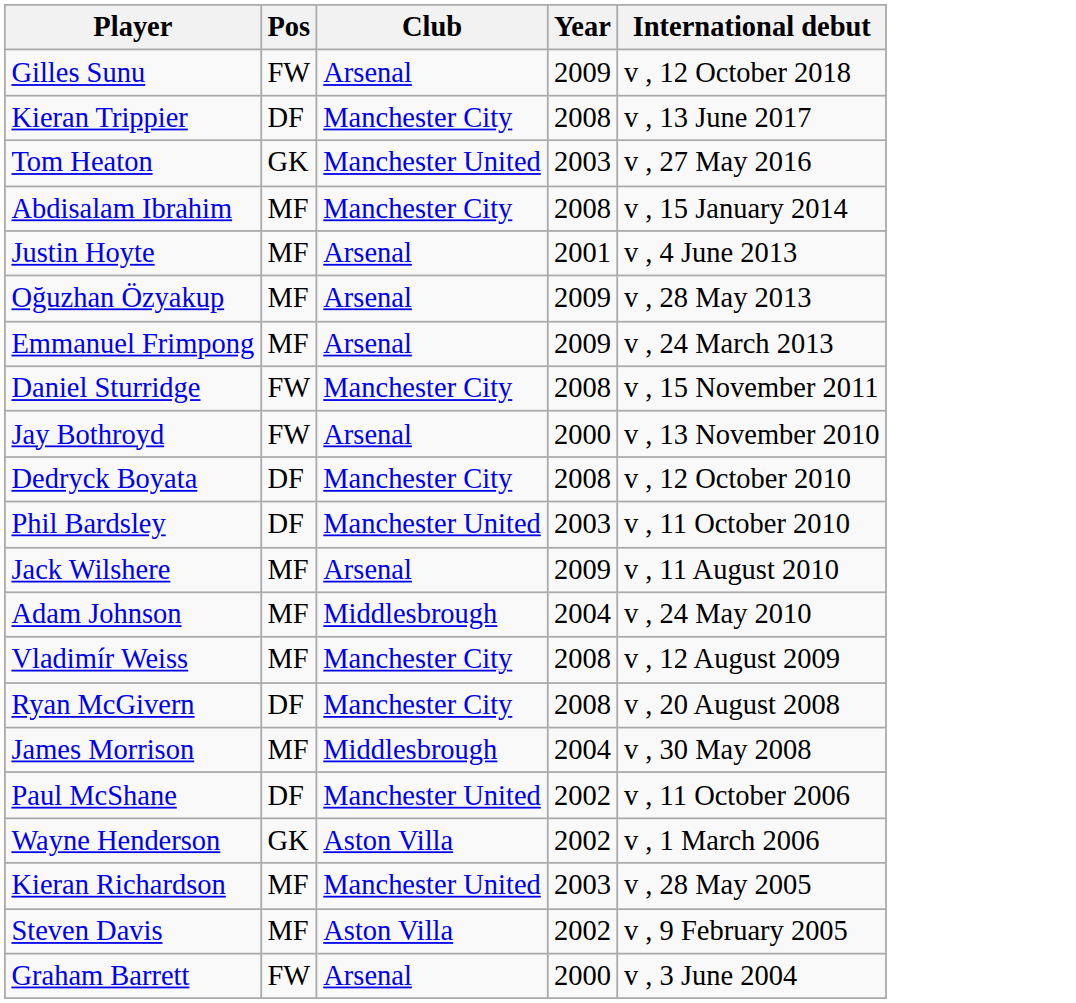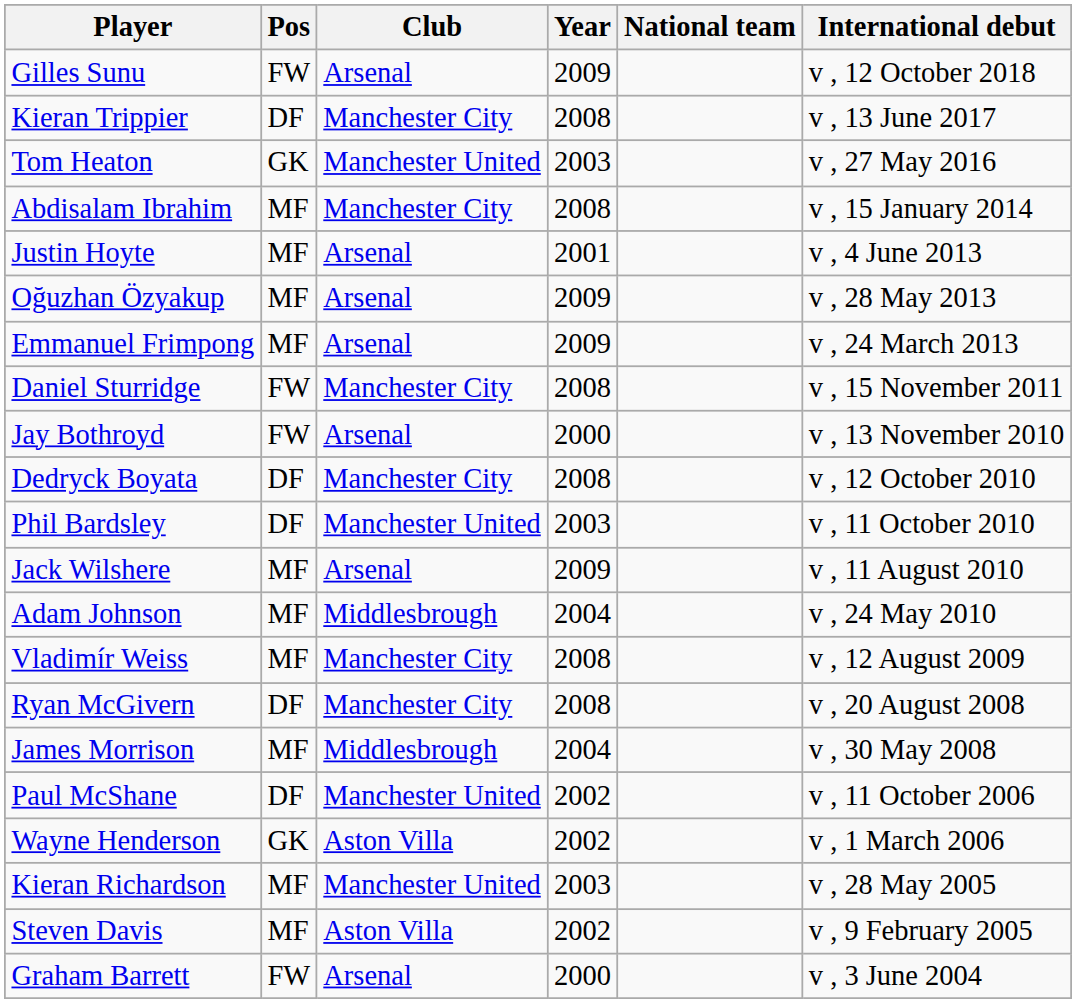+ column: National team
